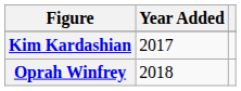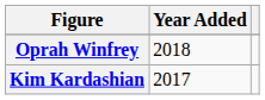rows swapped: Kim Kardashian <-> Oprah Winfrey
